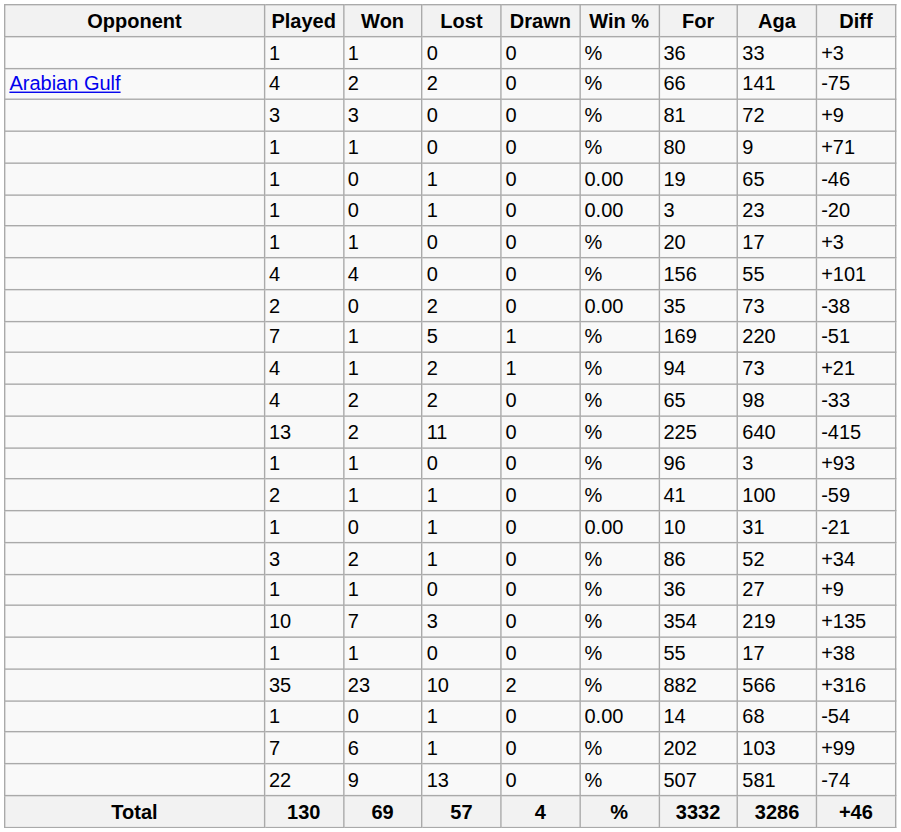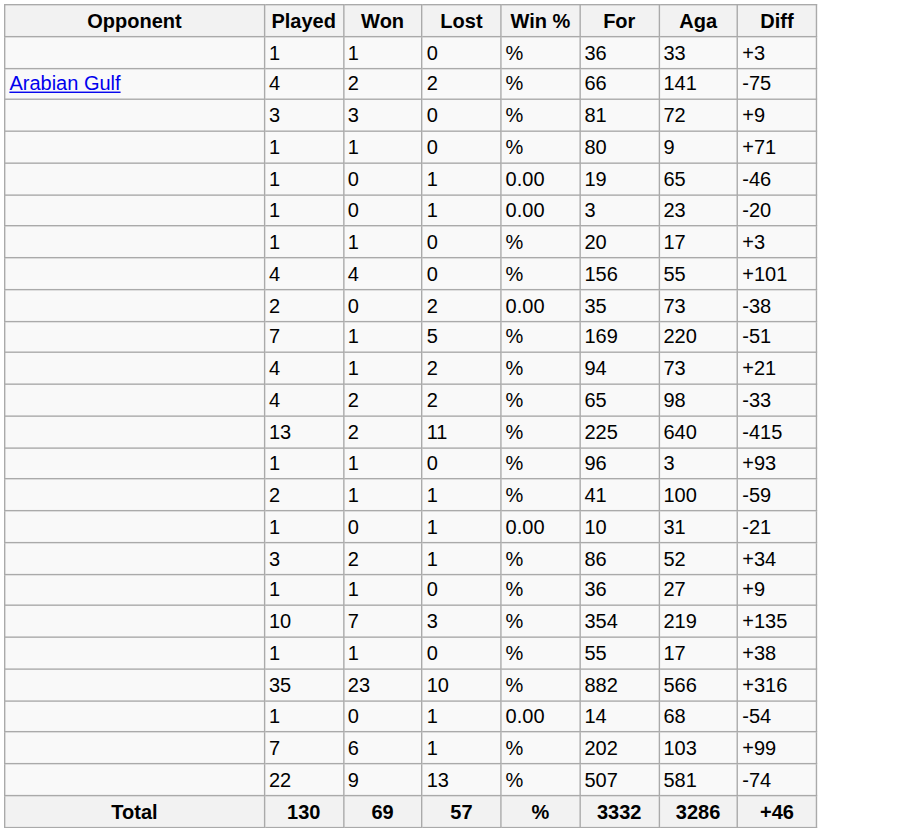- column: Drawn | 0 | 0 | 0 | 0 | 0 | 0 | 0 | 0 | 0 | 1 | 1 | 0 | 0 | 0 | 0 | 0 | 0 | 0 | 0 | 0 | 2 | 0 | 0 | 0 | 4
